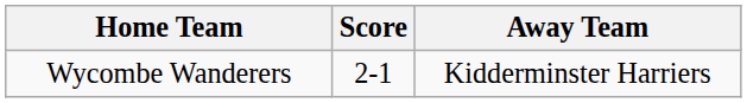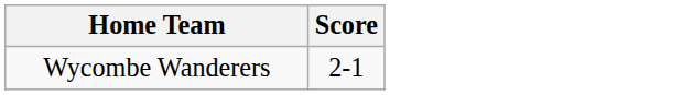- column: Away Team | Kidderminster Harriers
